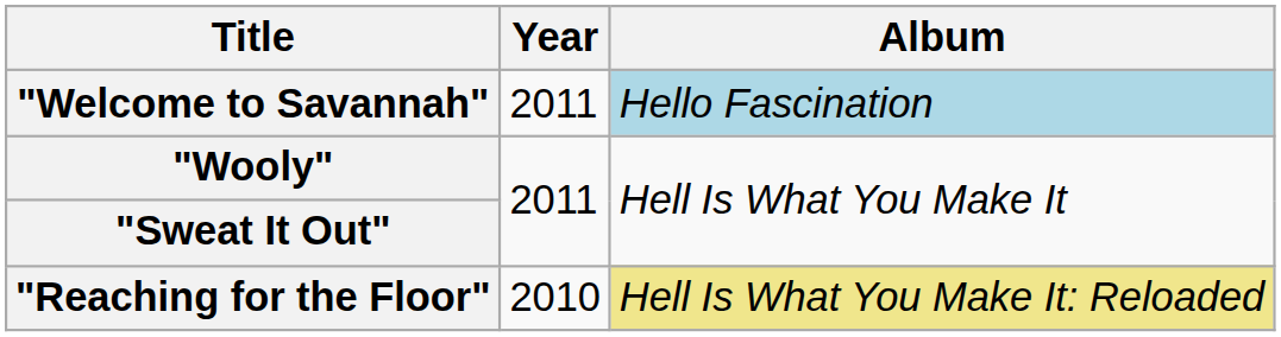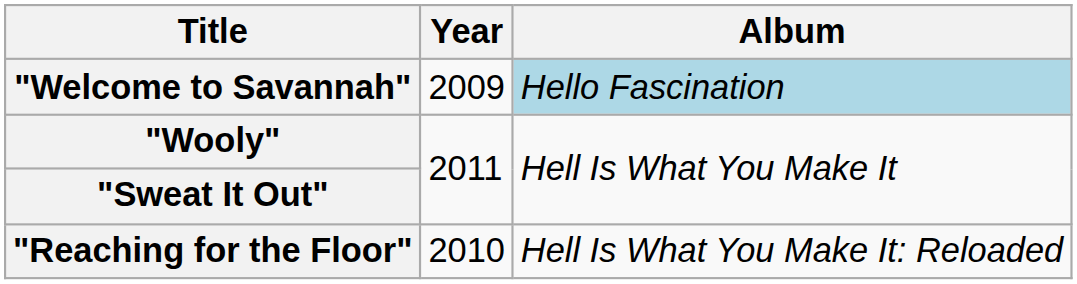"Welcome to Savannah" | Year: 2011 -> 2009
"Reaching for the Floor" | Album: khaki background -> no background
